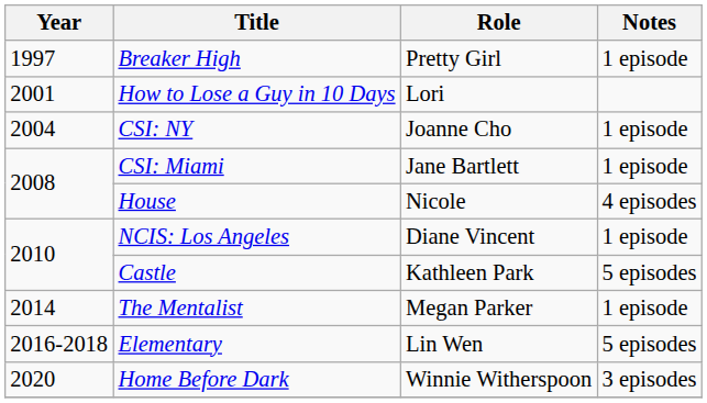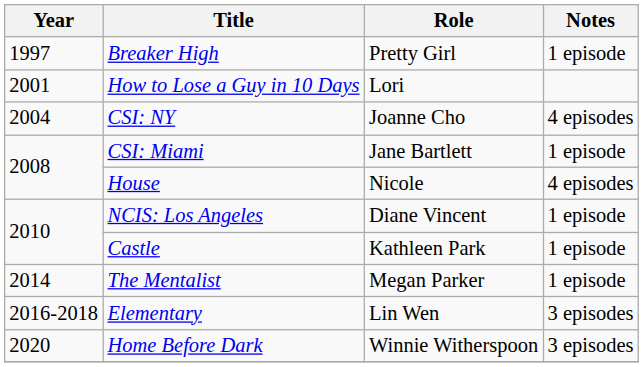CSI: NY | Notes: 1 episode -> 4 episodes
Castle | Notes: 5 episodes -> 1 episode
Elementary | Notes: 5 episodes -> 3 episodes
